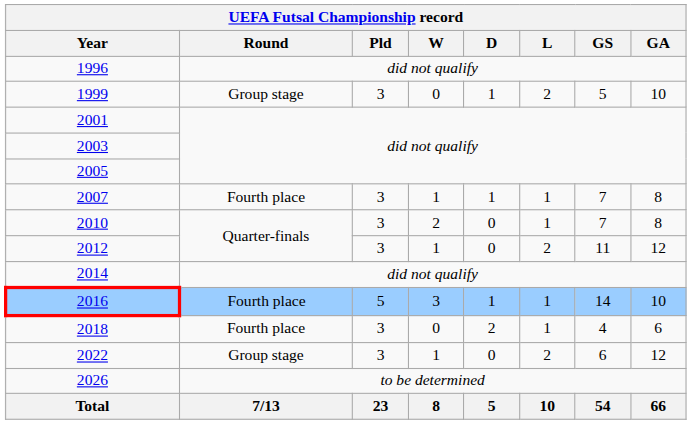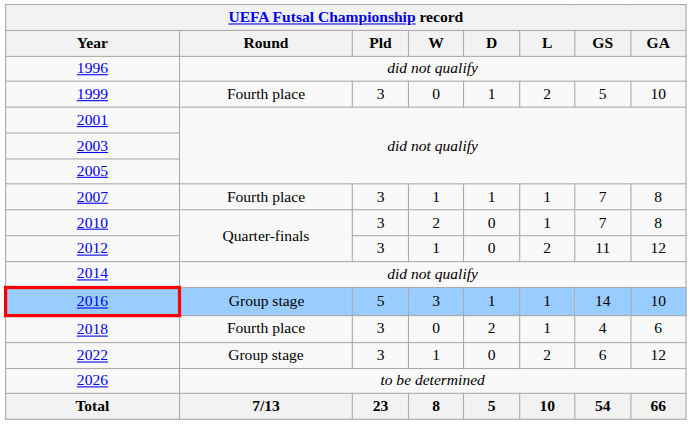1999 | UEFA Futsal Championship record / Round: Group stage -> Fourth place
2016 | UEFA Futsal Championship record / Round: Fourth place -> Group stage
